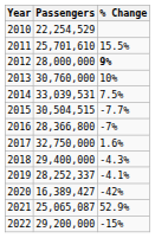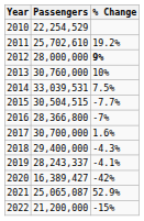2011 | Passengers: 25,701,610 -> 25,702,610
2011 | % Change: 15.5% -> 19.2%
2017 | Passengers: 32,750,000 -> 30,700,000
2019 | Passengers: 28,252,337 -> 28,243,337
2022 | Passengers: 29,200,000 -> 21,200,000
